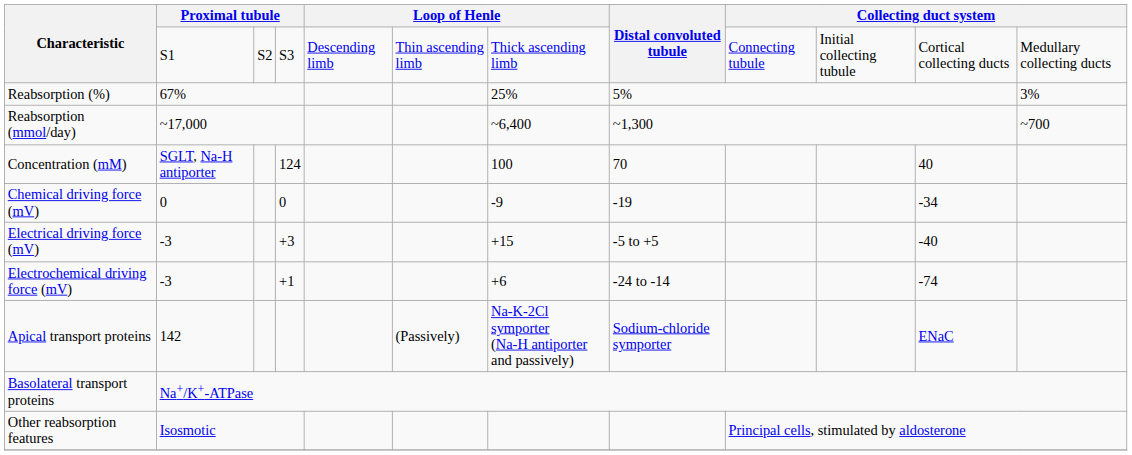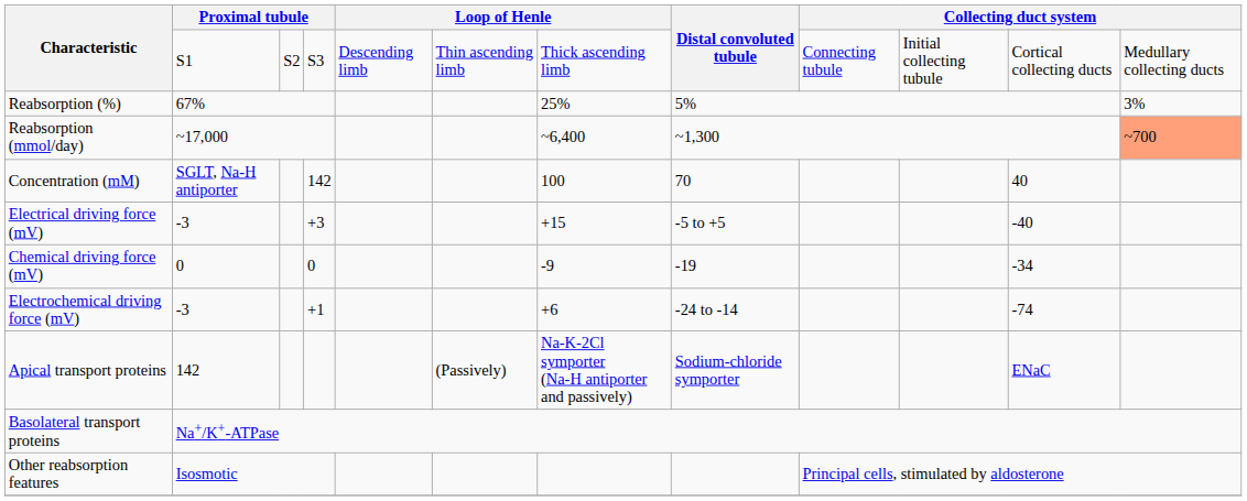Reabsorption (mmol/day) | column 12: no background -> lightsalmon background
Concentration (mM) | column 4: 124 -> 142
rows swapped: Electrical driving force (mV) <-> Chemical driving force (mV)
